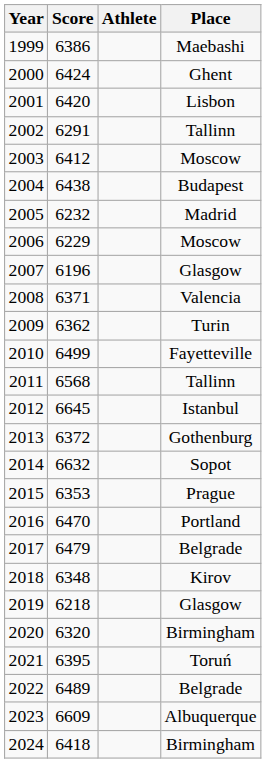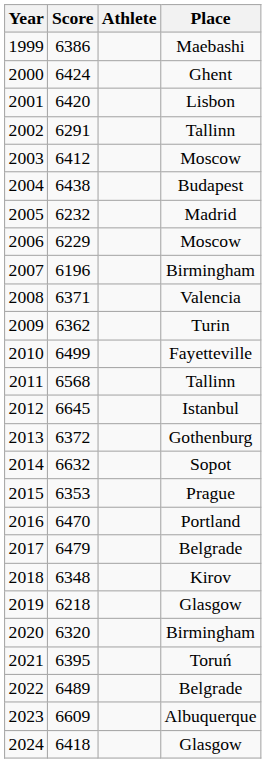2007 | Place: Glasgow -> Birmingham
2024 | Place: Birmingham -> Glasgow
